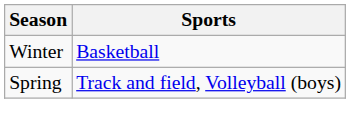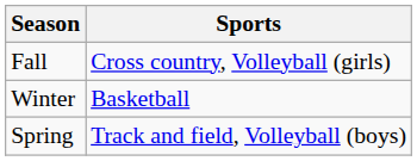+ row: Fall | Cross country, Volleyball (girls)
